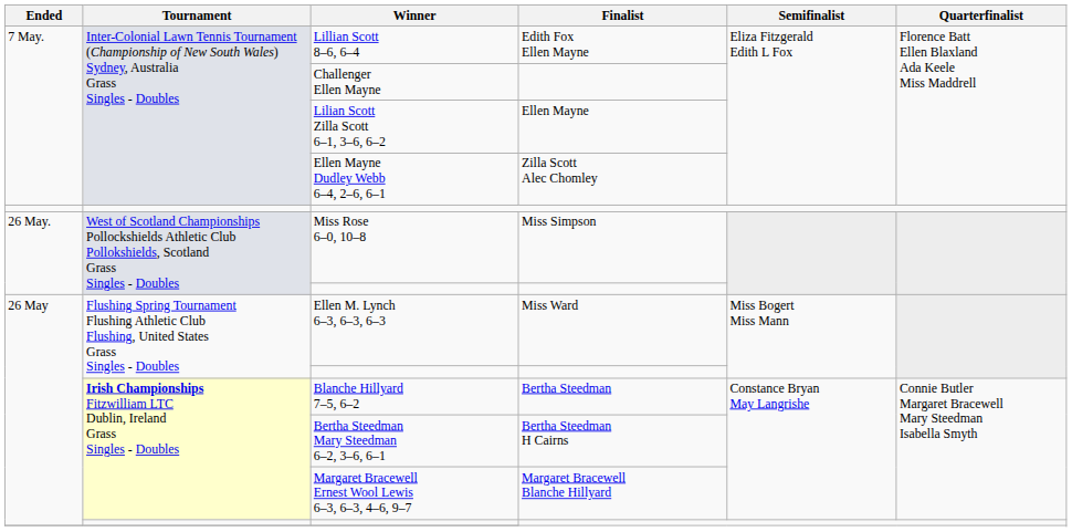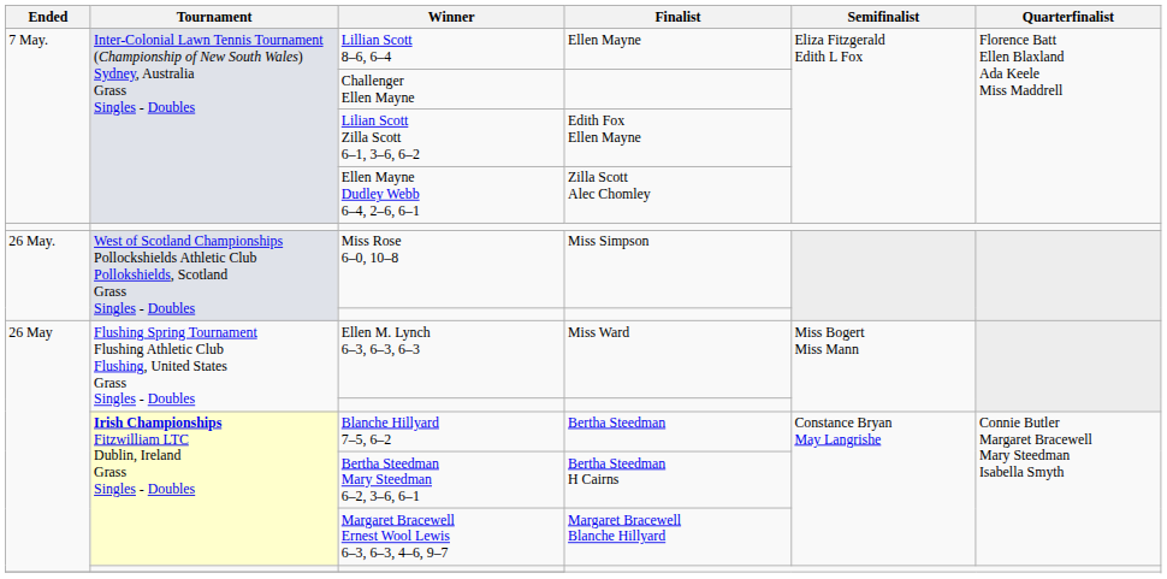Lillian Scott 8–6, 6–4 | Finalist: Edith Fox Ellen Mayne -> Ellen Mayne
Lilian Scott Zilla Scott 6–1, 3–6, 6–2 | Finalist: Ellen Mayne -> Edith Fox Ellen Mayne
